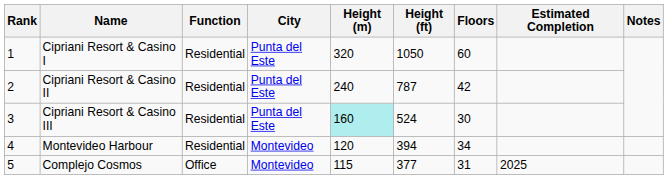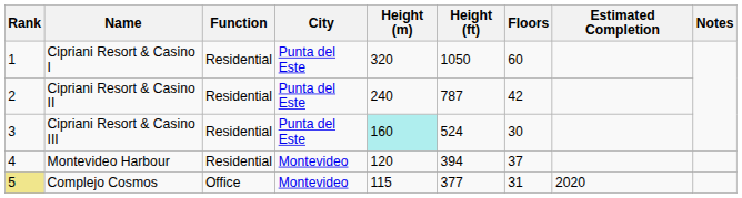Montevideo Harbour | Floors: 34 -> 37
Complejo Cosmos | Rank: no background -> khaki background
Complejo Cosmos | Estimated Completion: 2025 -> 2020
